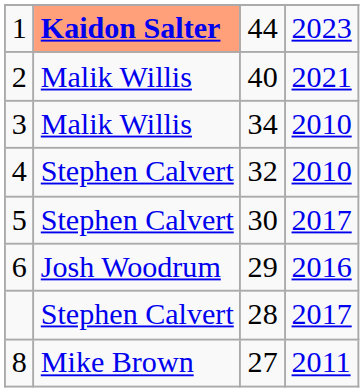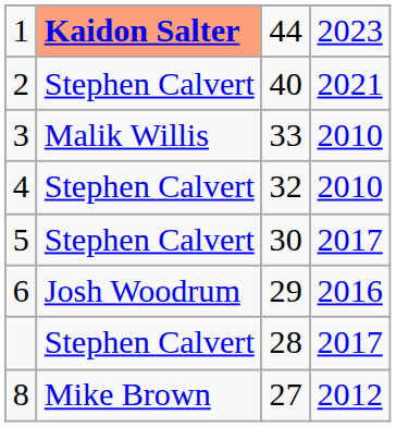2 | column 2: Malik Willis -> Stephen Calvert
3 | column 3: 34 -> 33
8 | column 4: 2011 -> 2012
